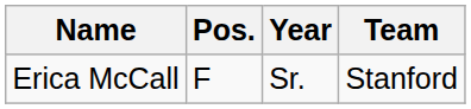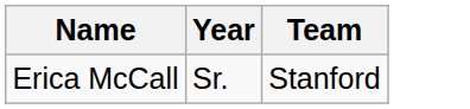- column: Pos. | F
